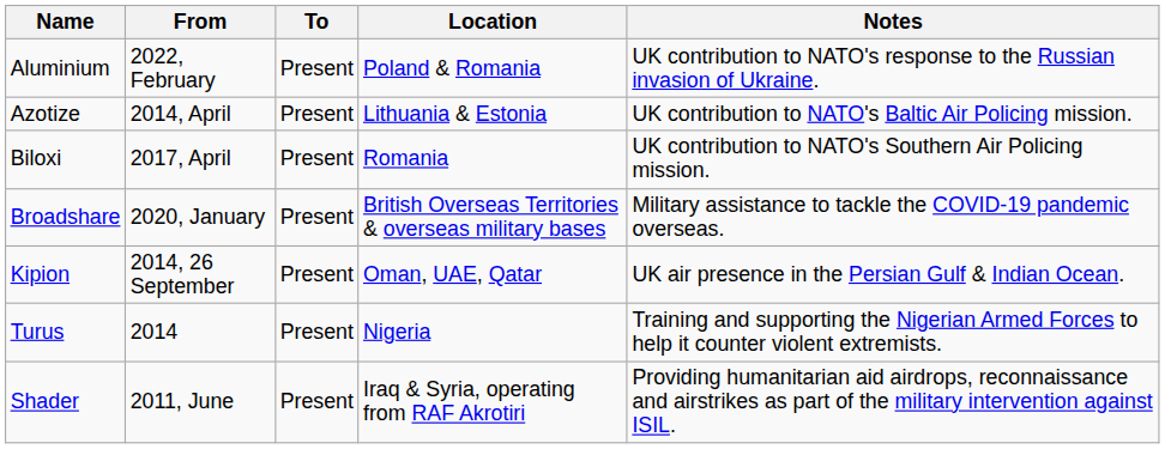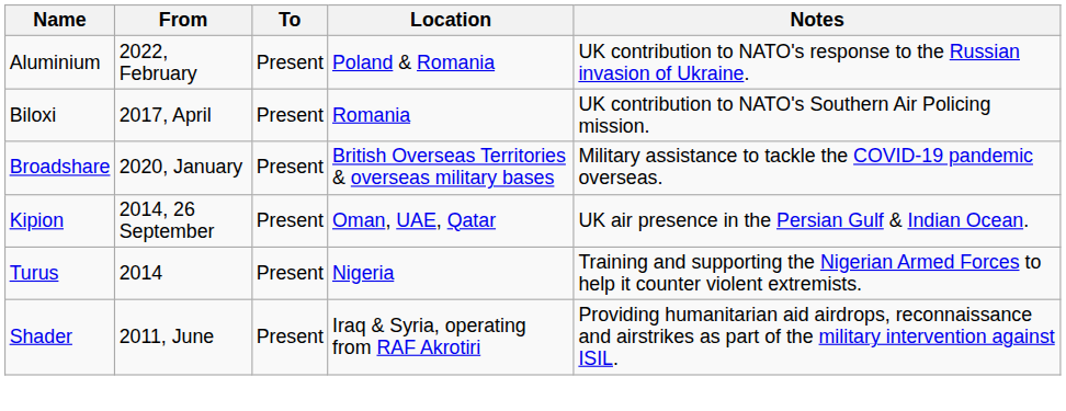- row: Azotize | 2014, April | Present | Lithuania & Estonia | UK contribution to NATO's Baltic Air Policing mission.
